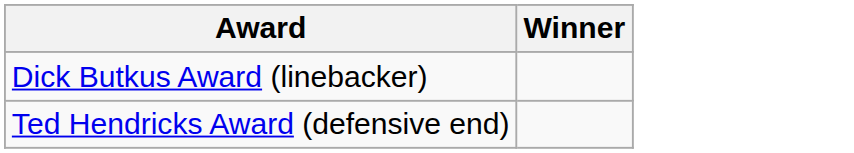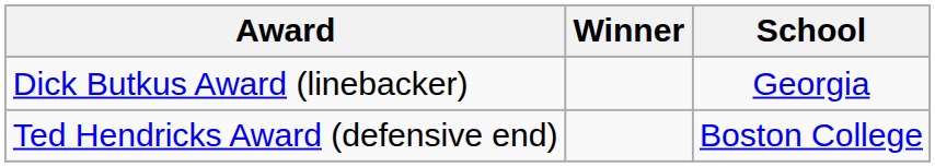+ column: School | Georgia | Boston College
